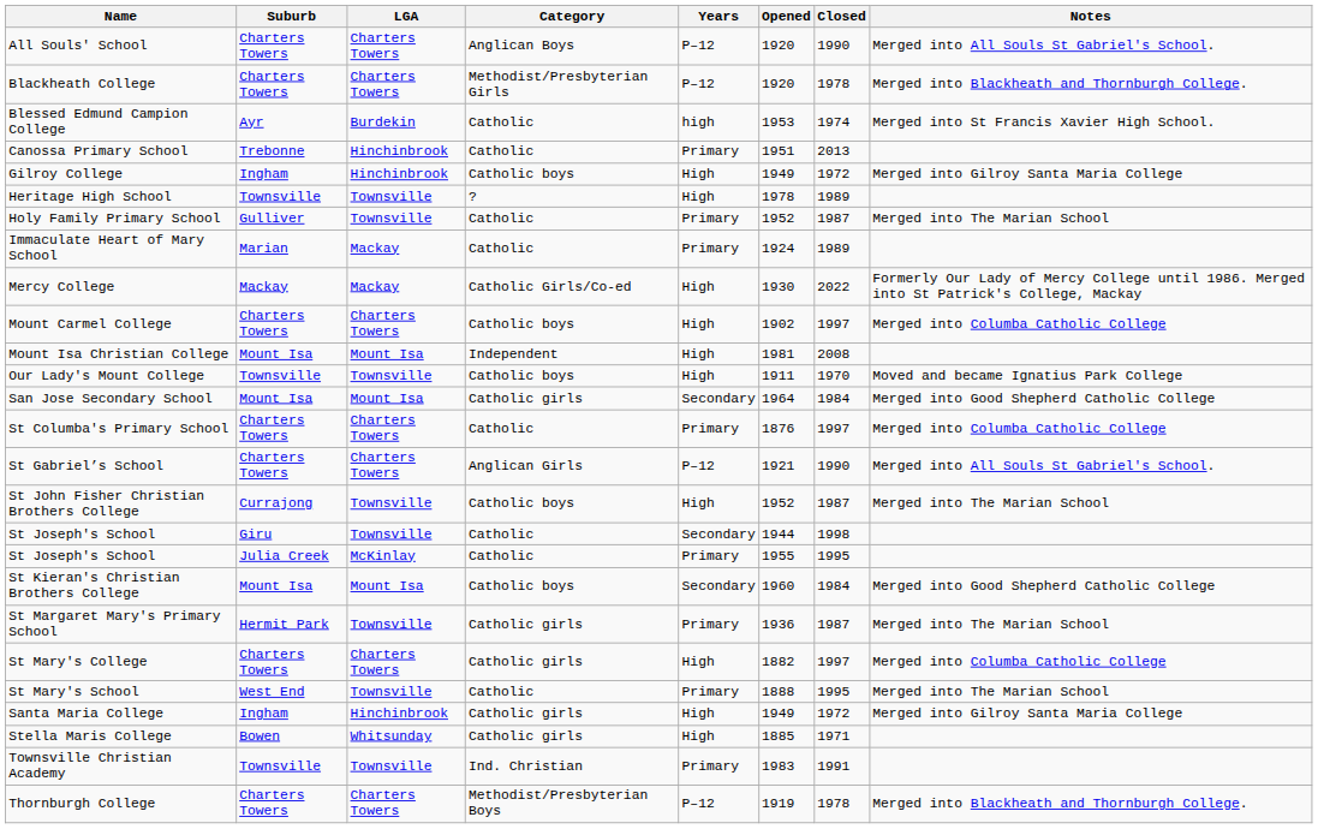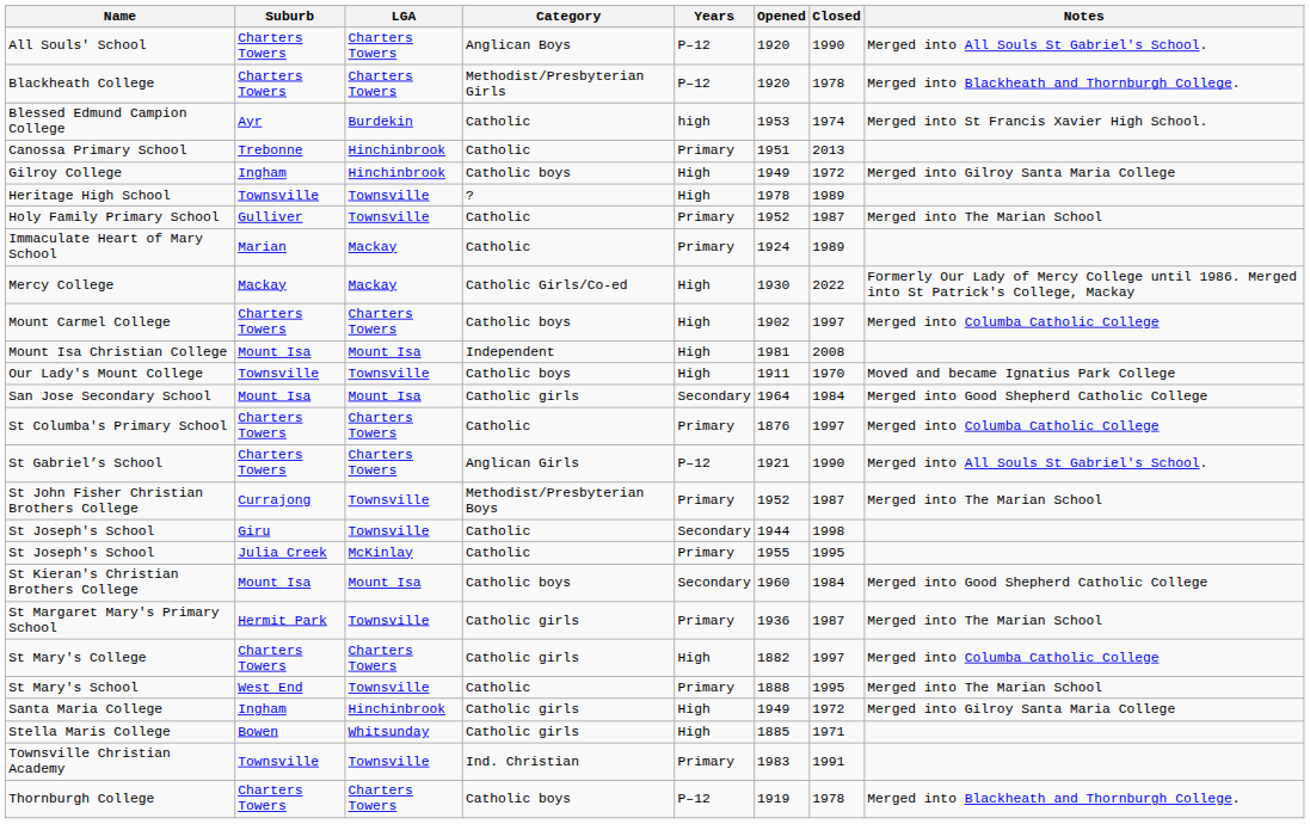St John Fisher Christian Brothers College | Category: Catholic boys -> Methodist/Presbyterian Boys
St John Fisher Christian Brothers College | Years: High -> Primary
Thornburgh College | Category: Methodist/Presbyterian Boys -> Catholic boys
